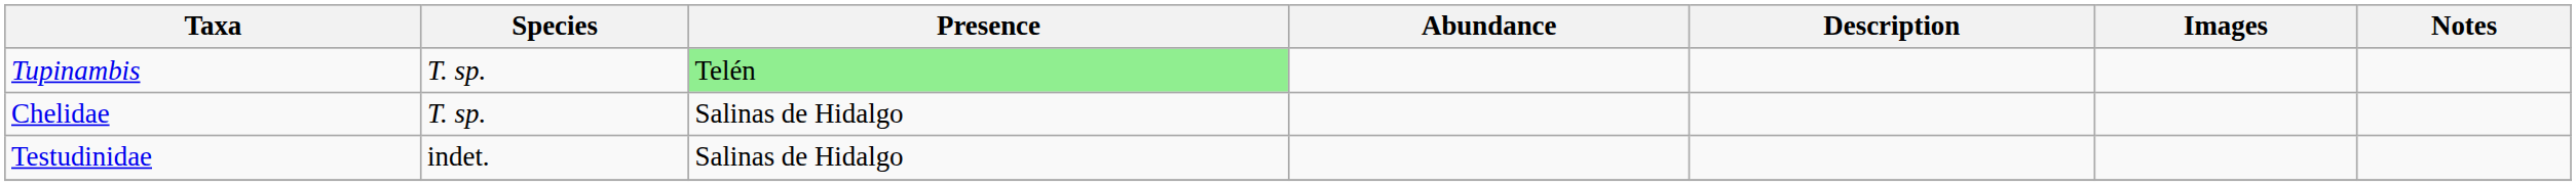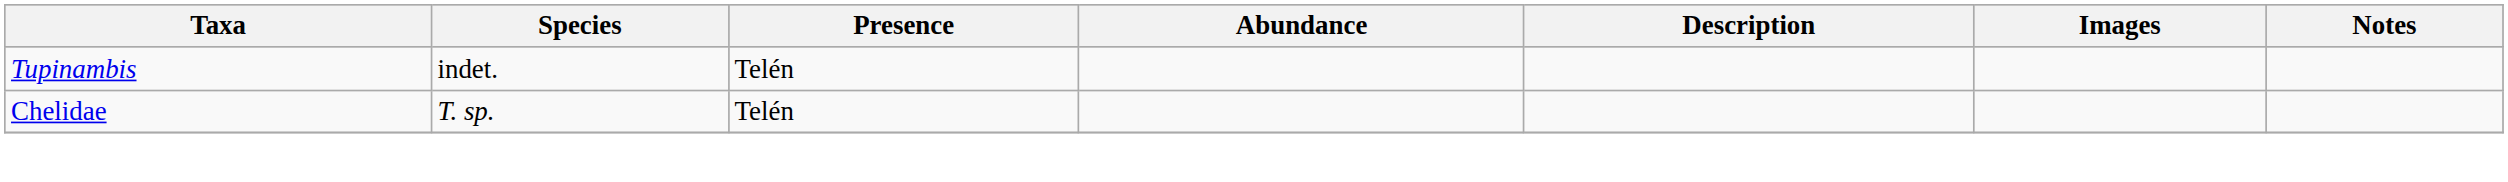Tupinambis | Species: T. sp. -> indet.
Tupinambis | Presence: lightgreen background -> no background
Chelidae | Presence: Salinas de Hidalgo -> Telén
- row: Testudinidae | indet. | Salinas de Hidalgo
